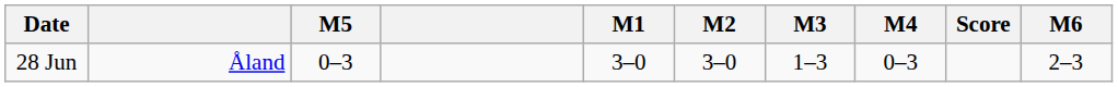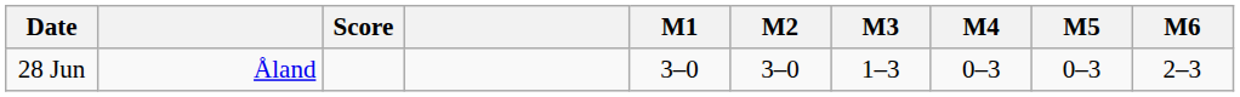columns swapped: Score <-> M5
